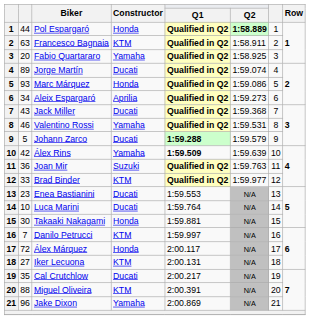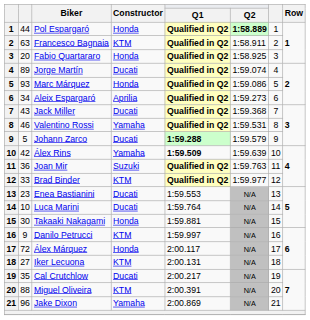Fabio Quartararo | Constructor: Yamaha -> Honda
Danilo Petrucci | column 2: 7 -> 9
